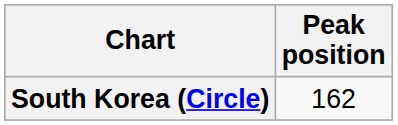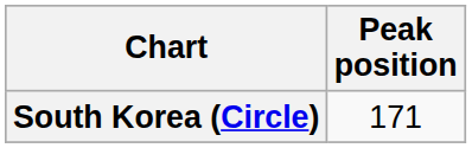South Korea (Circle) | Peak position: 162 -> 171
